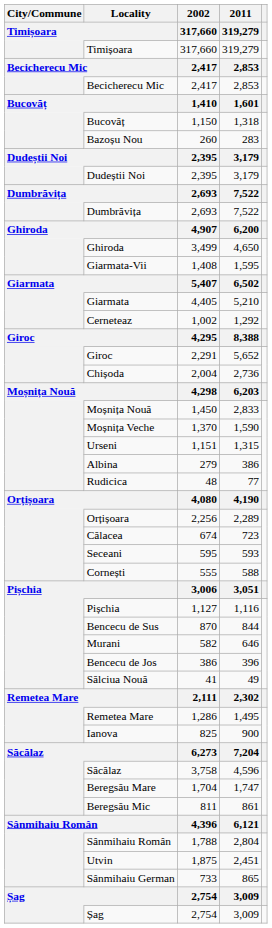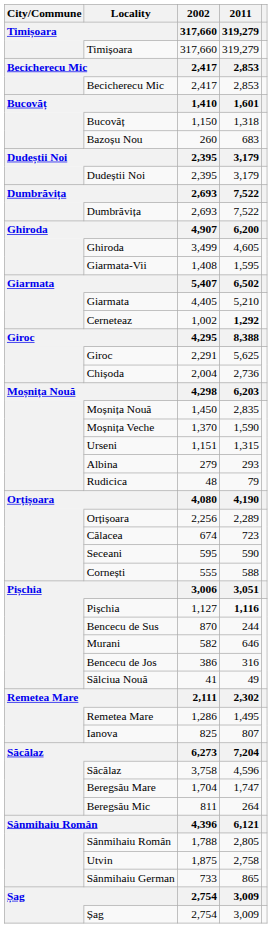Bazoșu Nou | 2011 / 319,279: 283 -> 683
Ghiroda / 3,499 | 2011 / 319,279: 4,650 -> 4,605
Cerneteaz | 2011 / 319,279: normal -> bold
Giroc / 2,291 | 2011 / 319,279: 5,652 -> 5,625
Moșnița Nouă / 1,450 | 2011 / 319,279: 2,833 -> 2,835
Albina | 2011 / 319,279: 386 -> 293
Rudicica | 2011 / 319,279: 77 -> 79
Seceani | 2011 / 319,279: 593 -> 590
Pișchia / 1,127 | 2011 / 319,279: normal -> bold
Bencecu de Sus | 2011 / 319,279: 844 -> 244
Bencecu de Jos | 2011 / 319,279: 396 -> 316
Ianova | 2011 / 319,279: 900 -> 807
Beregsău Mic | 2011 / 319,279: 861 -> 264
Sânmihaiu Român / 1,788 | 2011 / 319,279: 2,804 -> 2,805
Utvin | 2011 / 319,279: 2,451 -> 2,758
